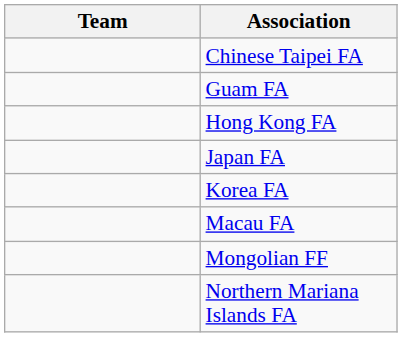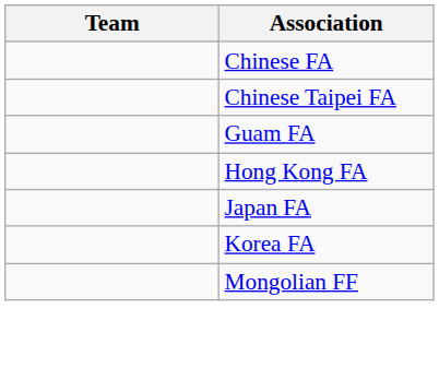+ row: Chinese FA
- row: Macau FA
- row: Northern Mariana Islands FA
